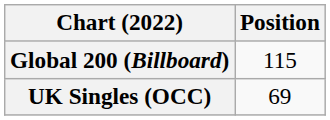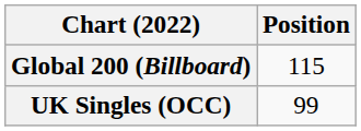UK Singles (OCC) | Position: 69 -> 99
